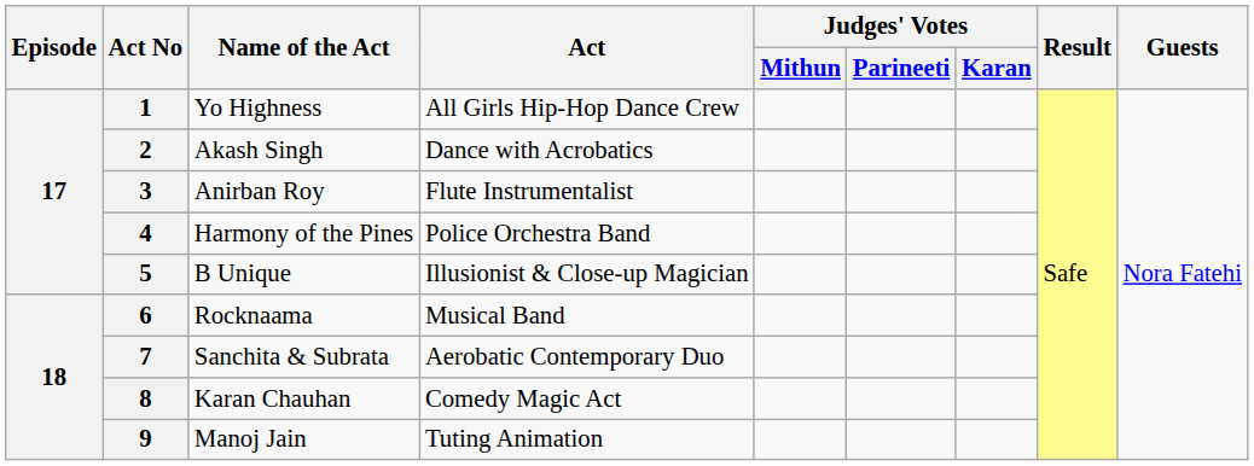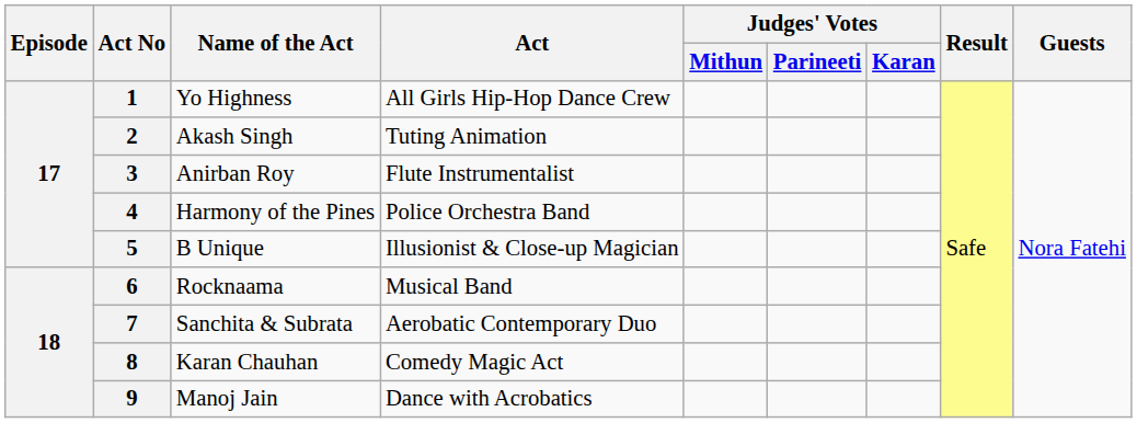2 | Act: Dance with Acrobatics -> Tuting Animation
9 | Act: Tuting Animation -> Dance with Acrobatics
